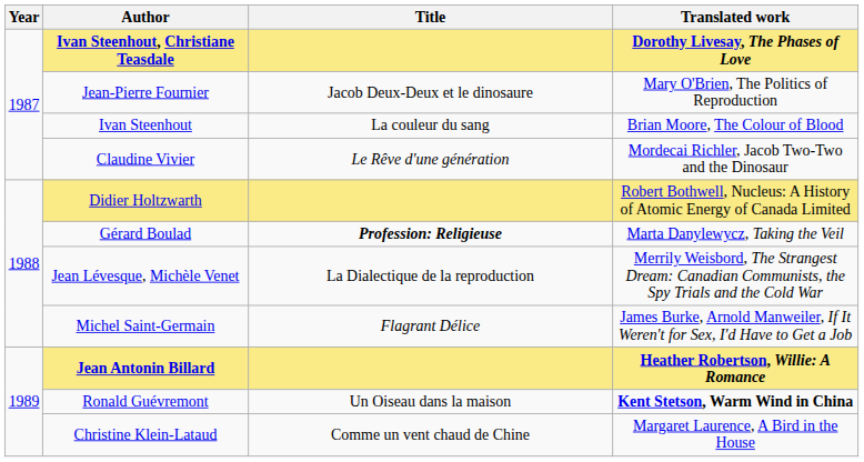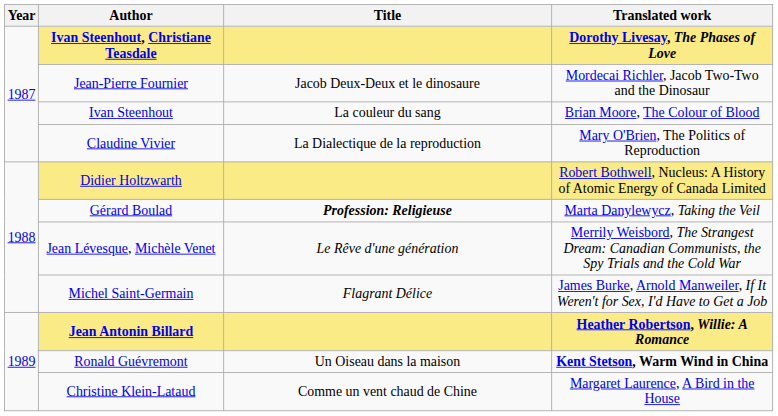Jean-Pierre Fournier | Translated work: Mary O'Brien, The Politics of Reproduction -> Mordecai Richler, Jacob Two-Two and the Dinosaur
Claudine Vivier | Title: Le Rêve d'une génération -> La Dialectique de la reproduction
Claudine Vivier | Translated work: Mordecai Richler, Jacob Two-Two and the Dinosaur -> Mary O'Brien, The Politics of Reproduction
Jean Lévesque, Michèle Venet | Title: La Dialectique de la reproduction -> Le Rêve d'une génération
